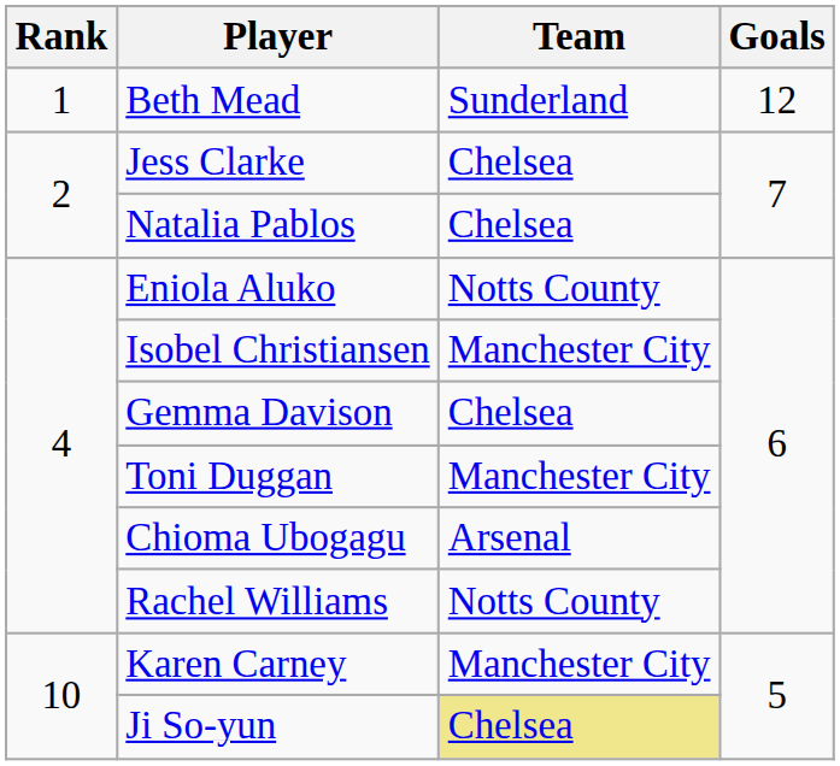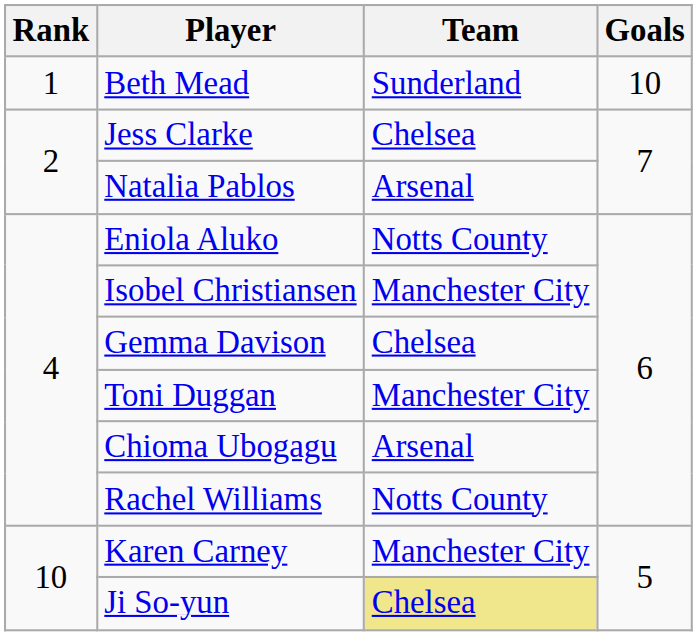Beth Mead | Goals: 12 -> 10
Natalia Pablos | Team: Chelsea -> Arsenal
